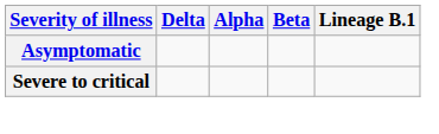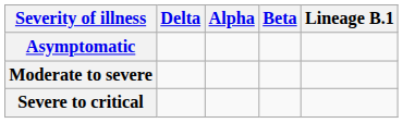+ row: Moderate to severe
